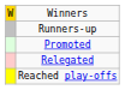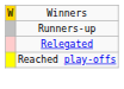- row: Promoted
